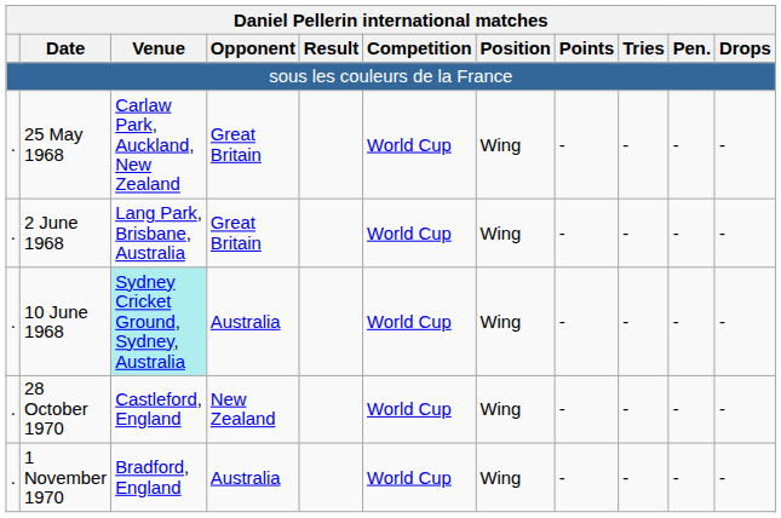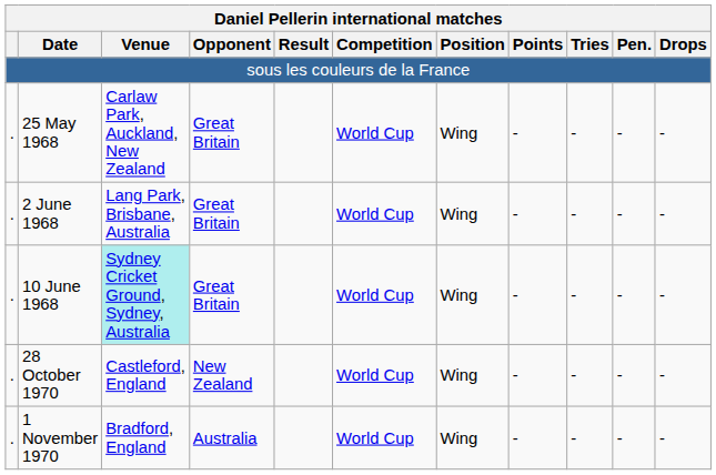10 June 1968 | Opponent: Australia -> Great Britain
